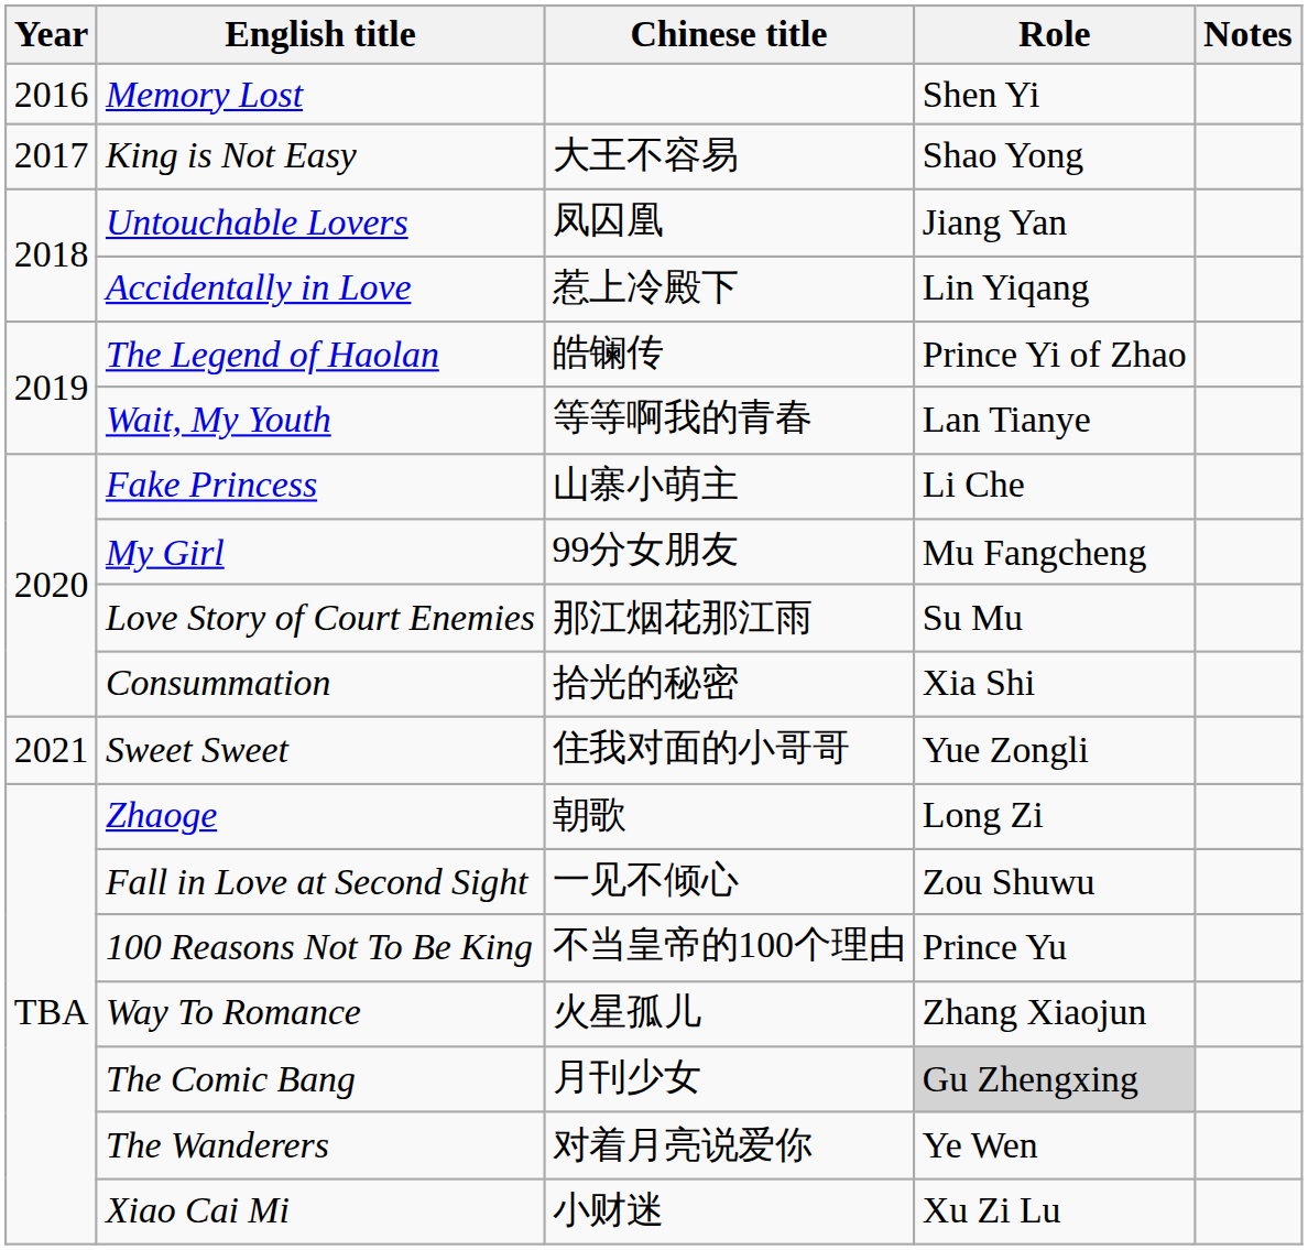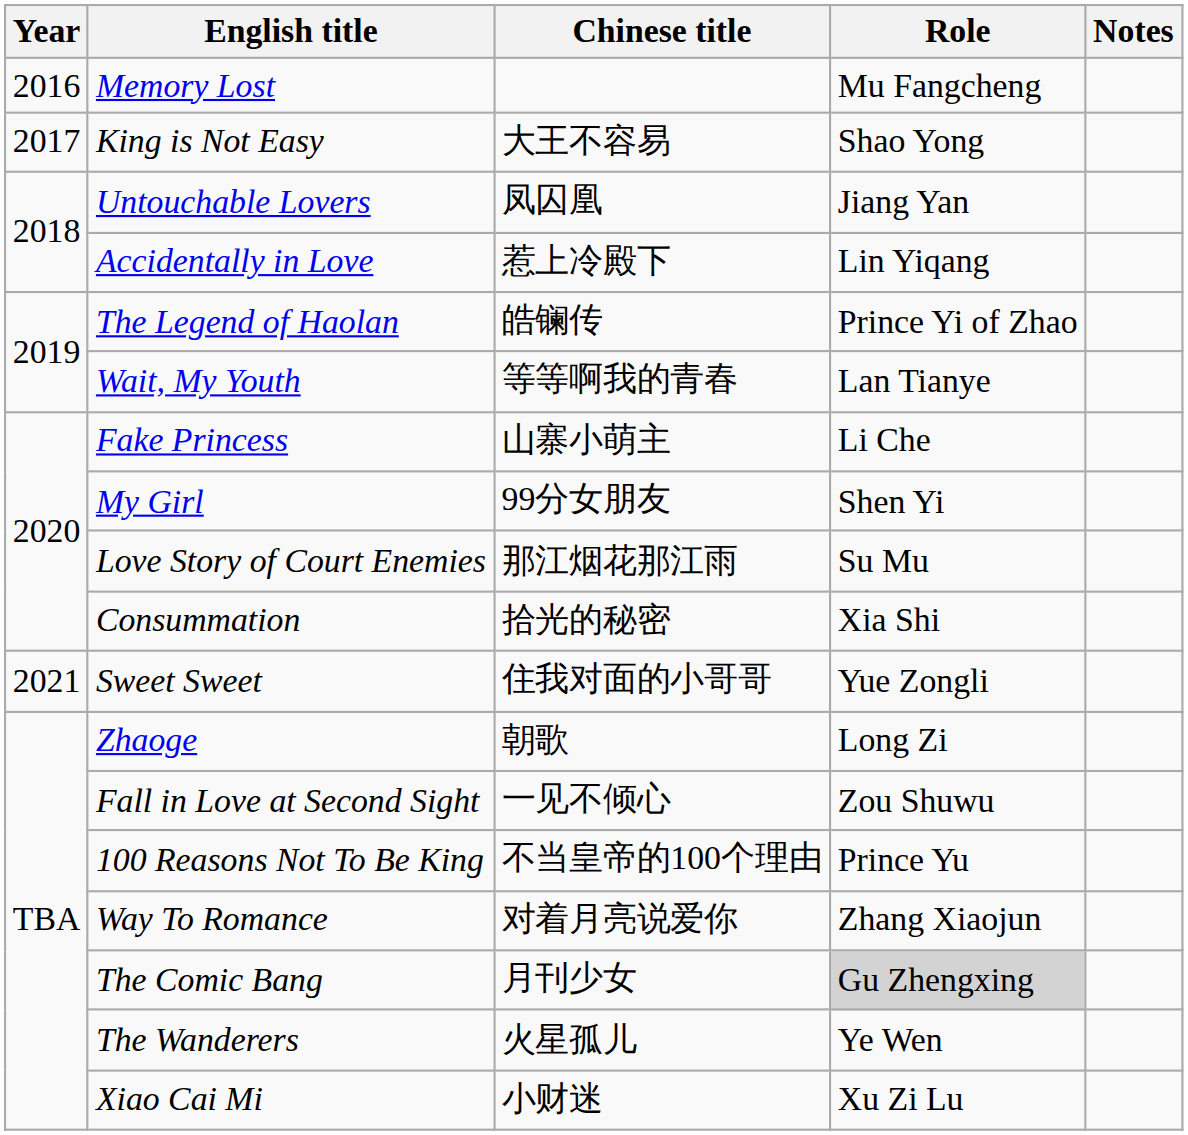Memory Lost | Role: Shen Yi -> Mu Fangcheng
My Girl | Role: Mu Fangcheng -> Shen Yi
Way To Romance | Chinese title: 火星孤儿 -> 对着月亮说爱你
The Wanderers | Chinese title: 对着月亮说爱你 -> 火星孤儿
